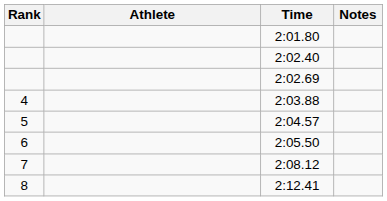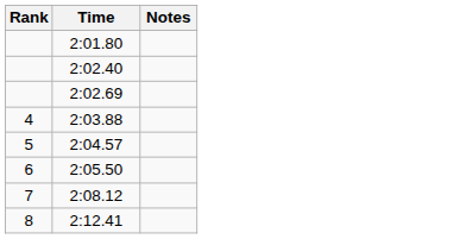- column: Athlete
